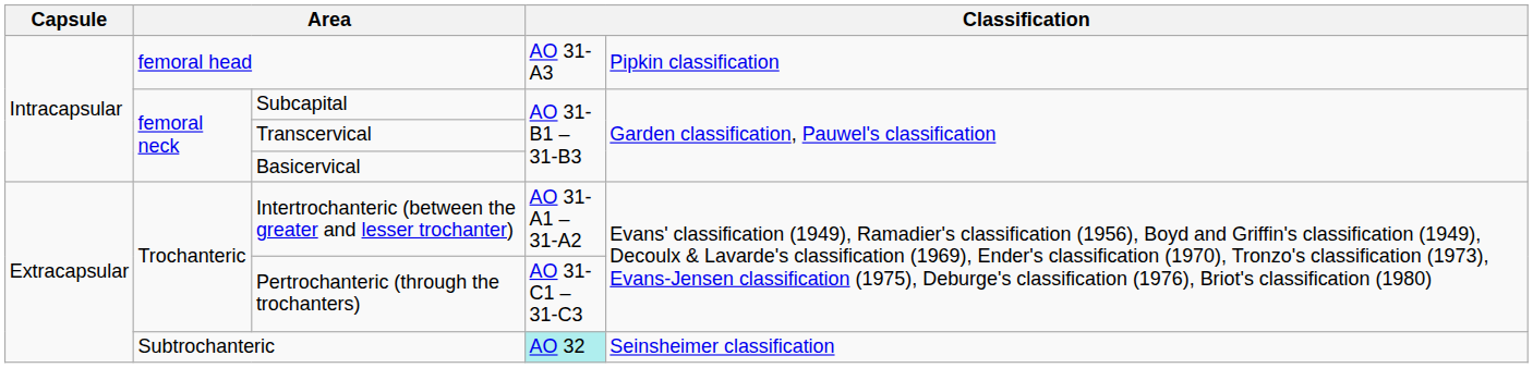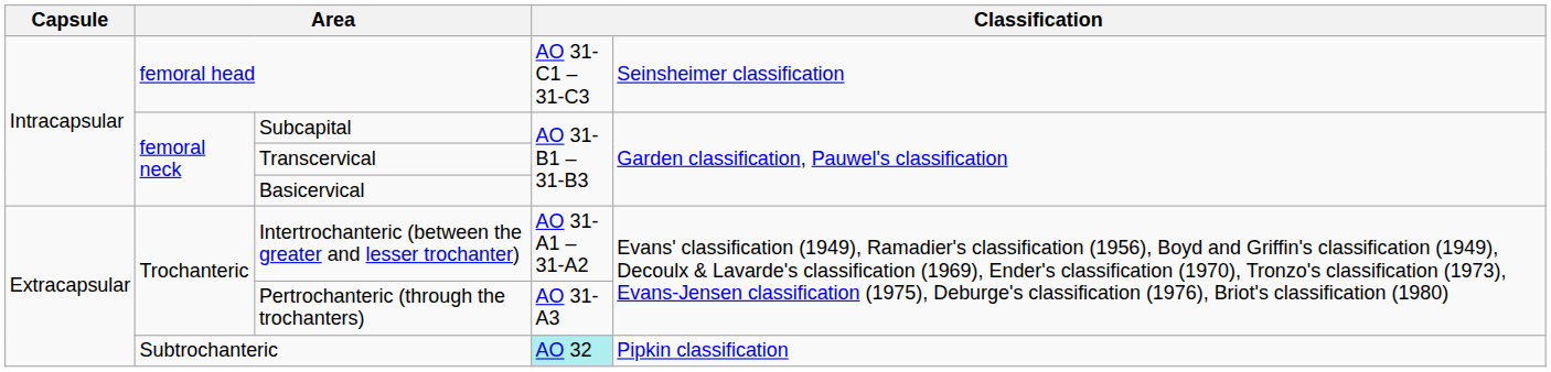femoral head | column 4: AO 31-A3 -> AO 31-C1 – 31-C3
femoral head | column 5: Pipkin classification -> Seinsheimer classification
Pertrochanteric (through the trochanters) | column 4: AO 31-C1 – 31-C3 -> AO 31-A3
Subtrochanteric | column 5: Seinsheimer classification -> Pipkin classification
